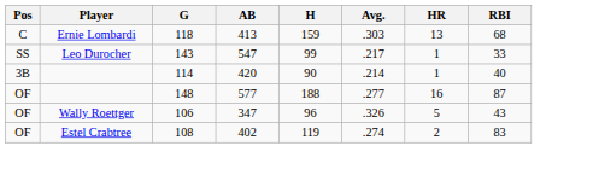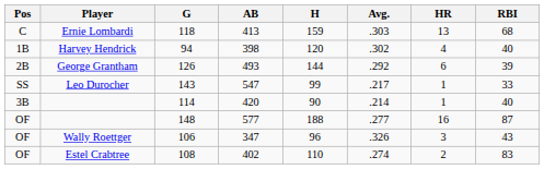+ row: 1B | Harvey Hendrick | 94 | 398 | 120 | .302 | 4 | 40
+ row: 2B | George Grantham | 126 | 493 | 144 | .292 | 6 | 39
106 | HR: 5 -> 3
108 | H: 119 -> 110
